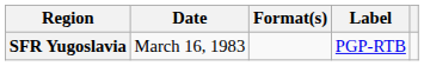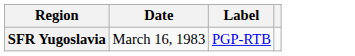- column: Format(s)
